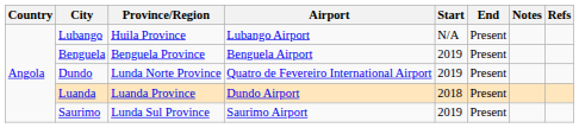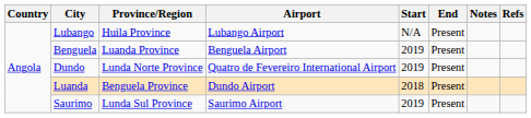Benguela | Province/Region: Benguela Province -> Luanda Province
Luanda | Province/Region: Luanda Province -> Benguela Province
